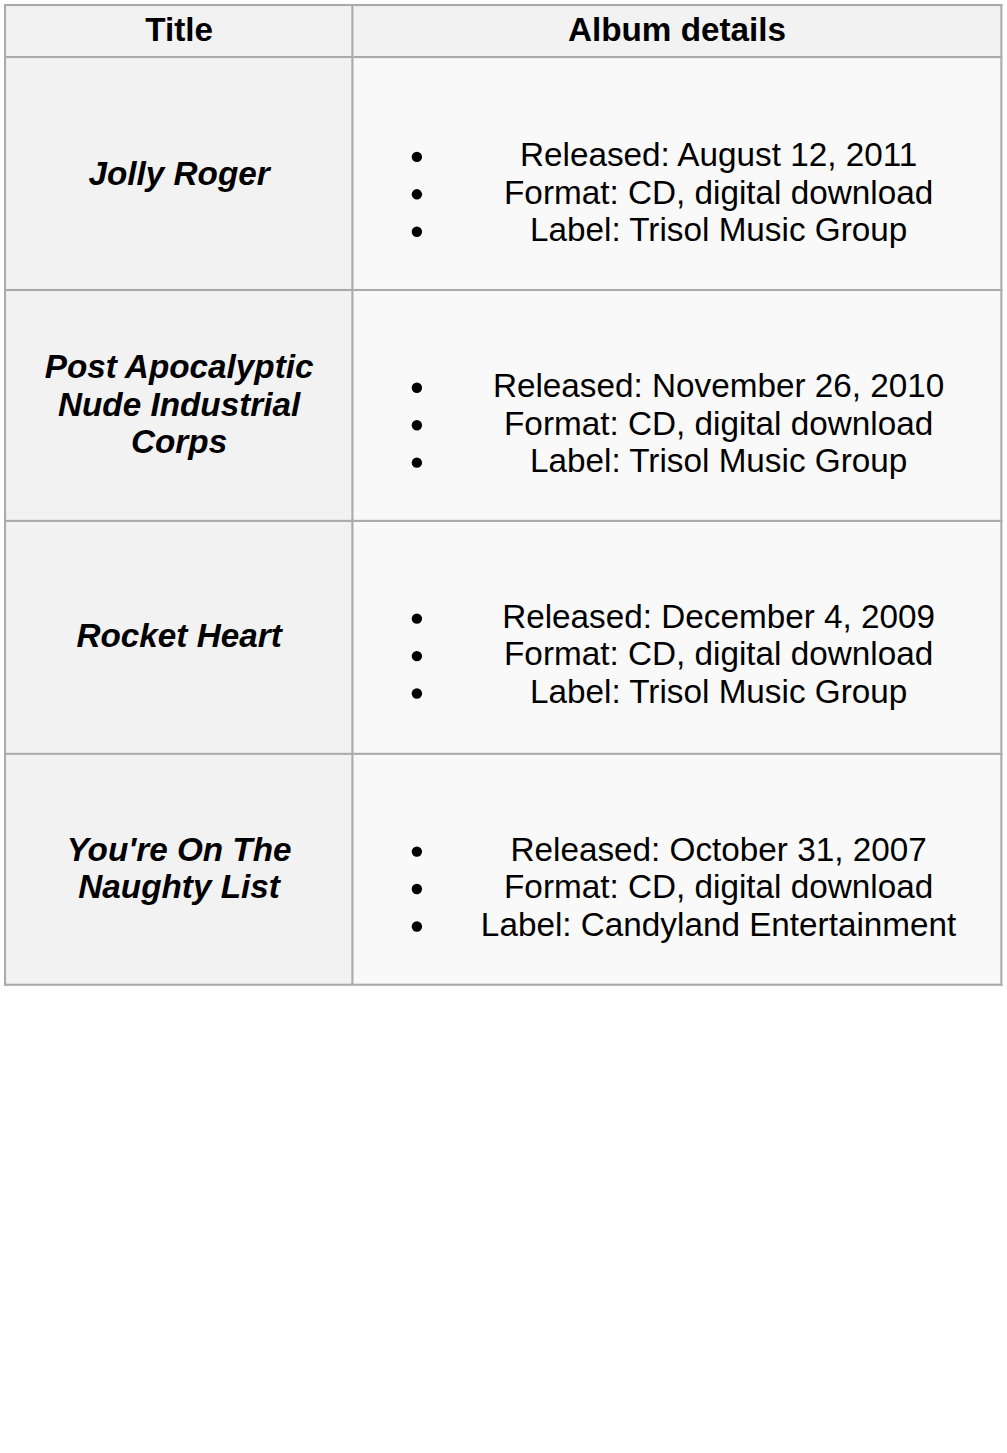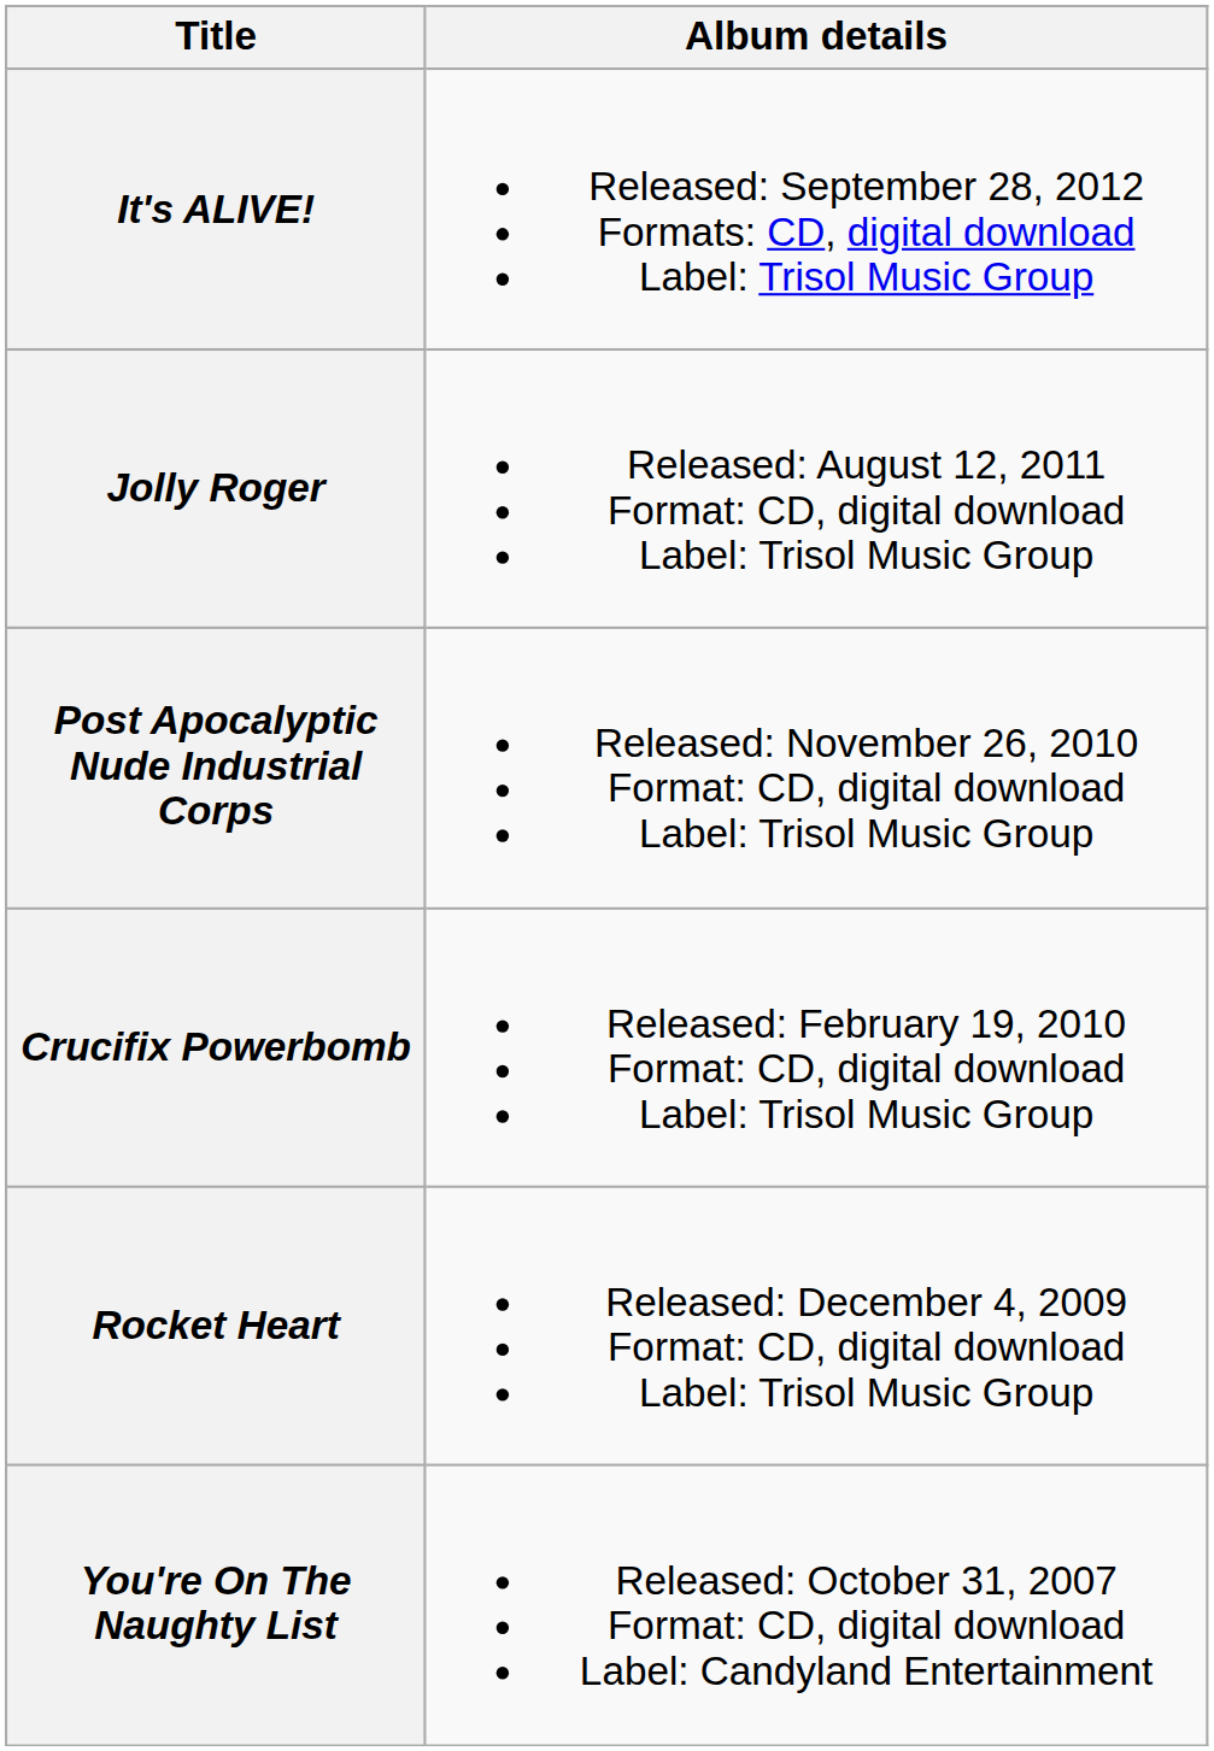+ row: It's ALIVE! | Released: September 28, 2012 Formats: CD, digital download Label: Trisol Music Group
+ row: Crucifix Powerbomb | Released: February 19, 2010 Format: CD, digital download Label: Trisol Music Group
